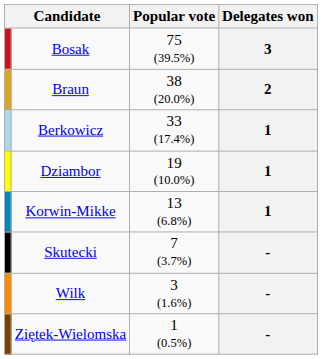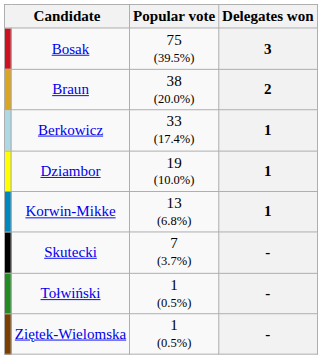- row: Wilk | 3 (1.6%) | -
+ row: Tołwiński | 1 (0.5%) | -
